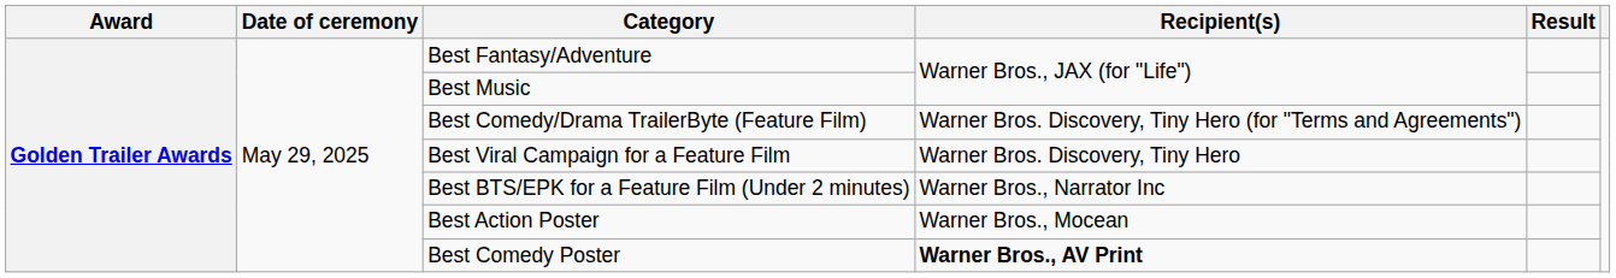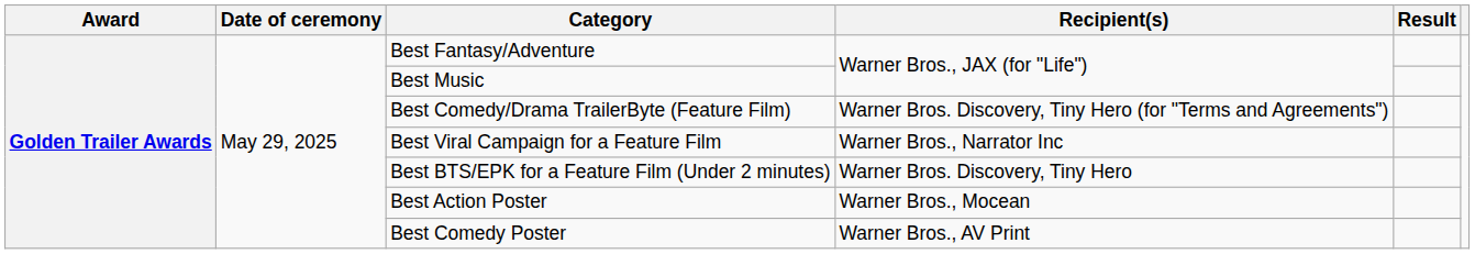Best Viral Campaign for a Feature Film | Recipient(s): Warner Bros. Discovery, Tiny Hero -> Warner Bros., Narrator Inc
Best BTS/EPK for a Feature Film (Under 2 minutes) | Recipient(s): Warner Bros., Narrator Inc -> Warner Bros. Discovery, Tiny Hero
Best Comedy Poster | Recipient(s): bold -> normal
